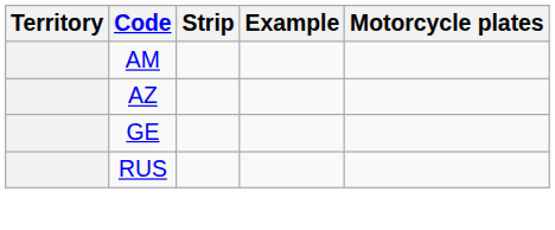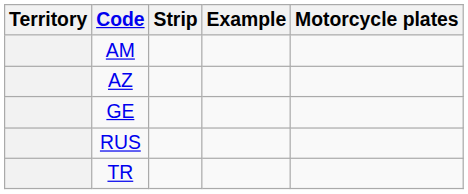+ row: TR
